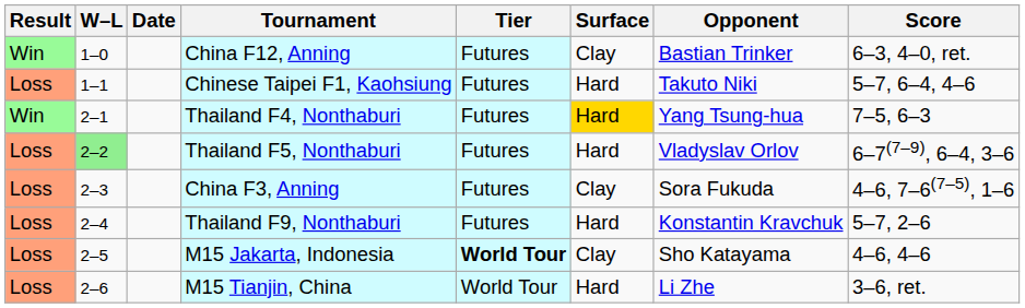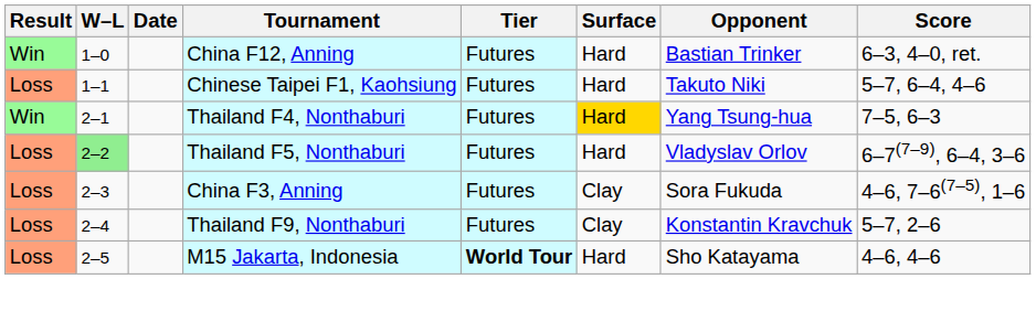China F12, Anning | Surface: Clay -> Hard
Thailand F9, Nonthaburi | Surface: Hard -> Clay
M15 Jakarta, Indonesia | Surface: Clay -> Hard
- row: Loss | 2–6 | M15 Tianjin, China | World Tour | Hard | Li Zhe | 3–6, ret.
